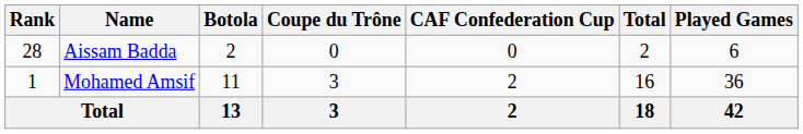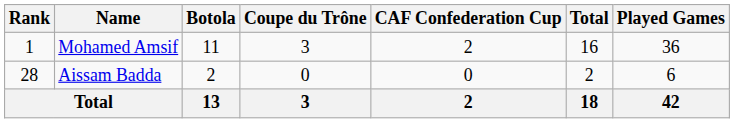rows swapped: Mohamed Amsif <-> Aissam Badda
